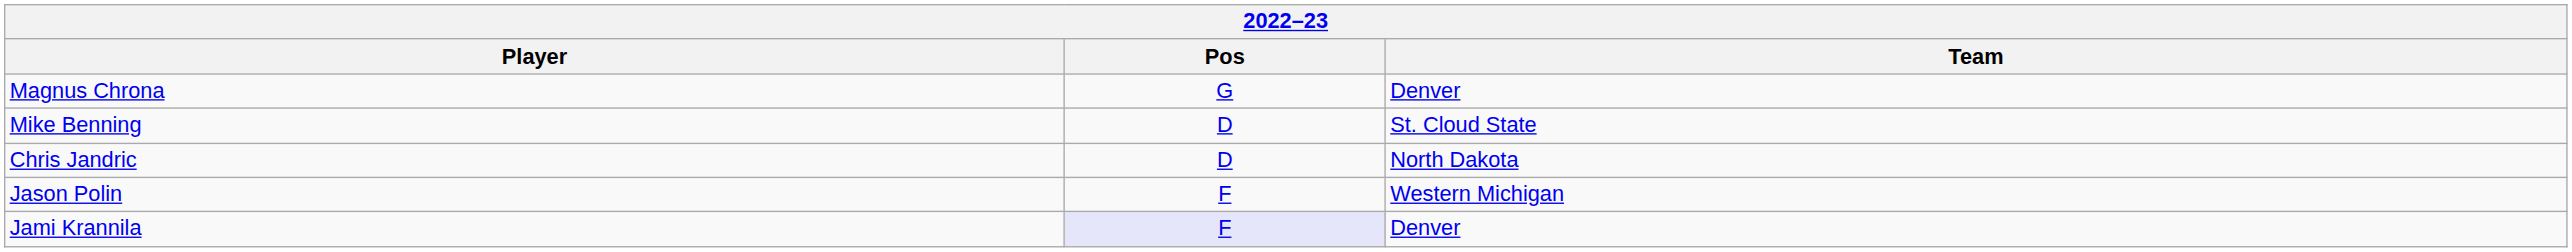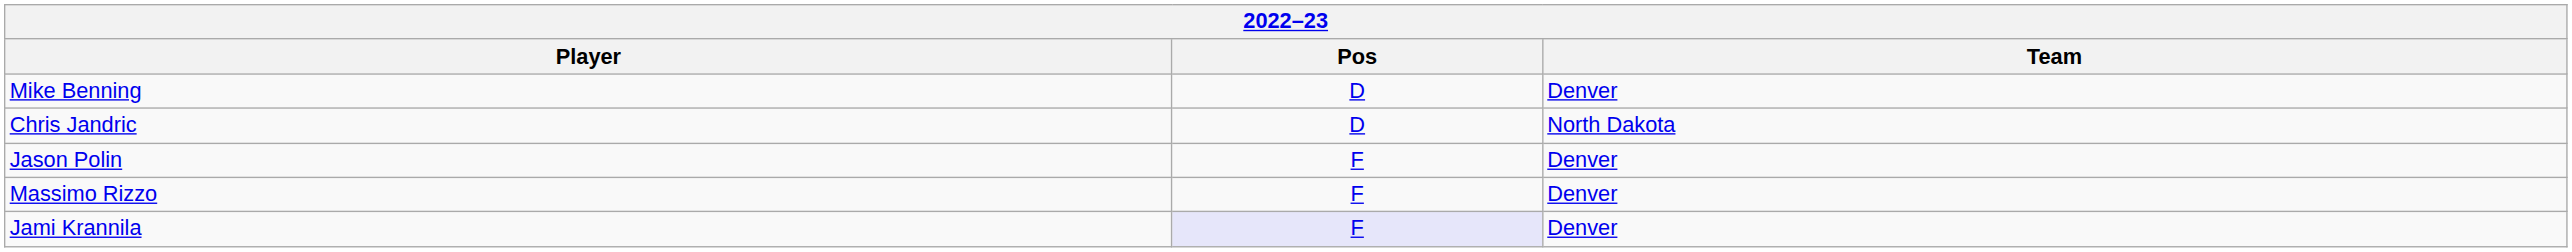- row: Magnus Chrona | G | Denver
Mike Benning | Team: St. Cloud State -> Denver
Jason Polin | Team: Western Michigan -> Denver
+ row: Massimo Rizzo | F | Denver
